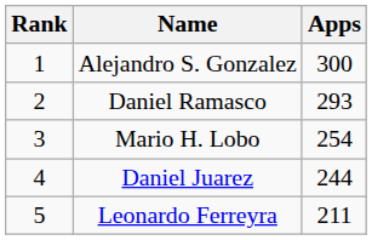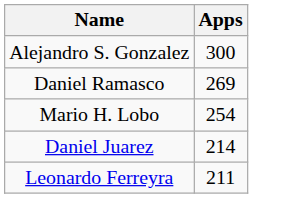- column: Rank | 1 | 2 | 3 | 4 | 5
Daniel Ramasco | Apps: 293 -> 269
Daniel Juarez | Apps: 244 -> 214
